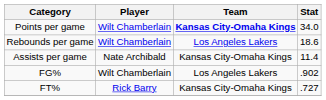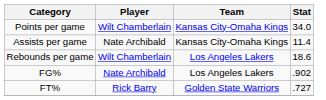Points per game | Team: bold -> normal
rows swapped: Rebounds per game <-> Assists per game
FG% | Player: Wilt Chamberlain -> Nate Archibald
FT% | Team: Kansas City-Omaha Kings -> Golden State Warriors
